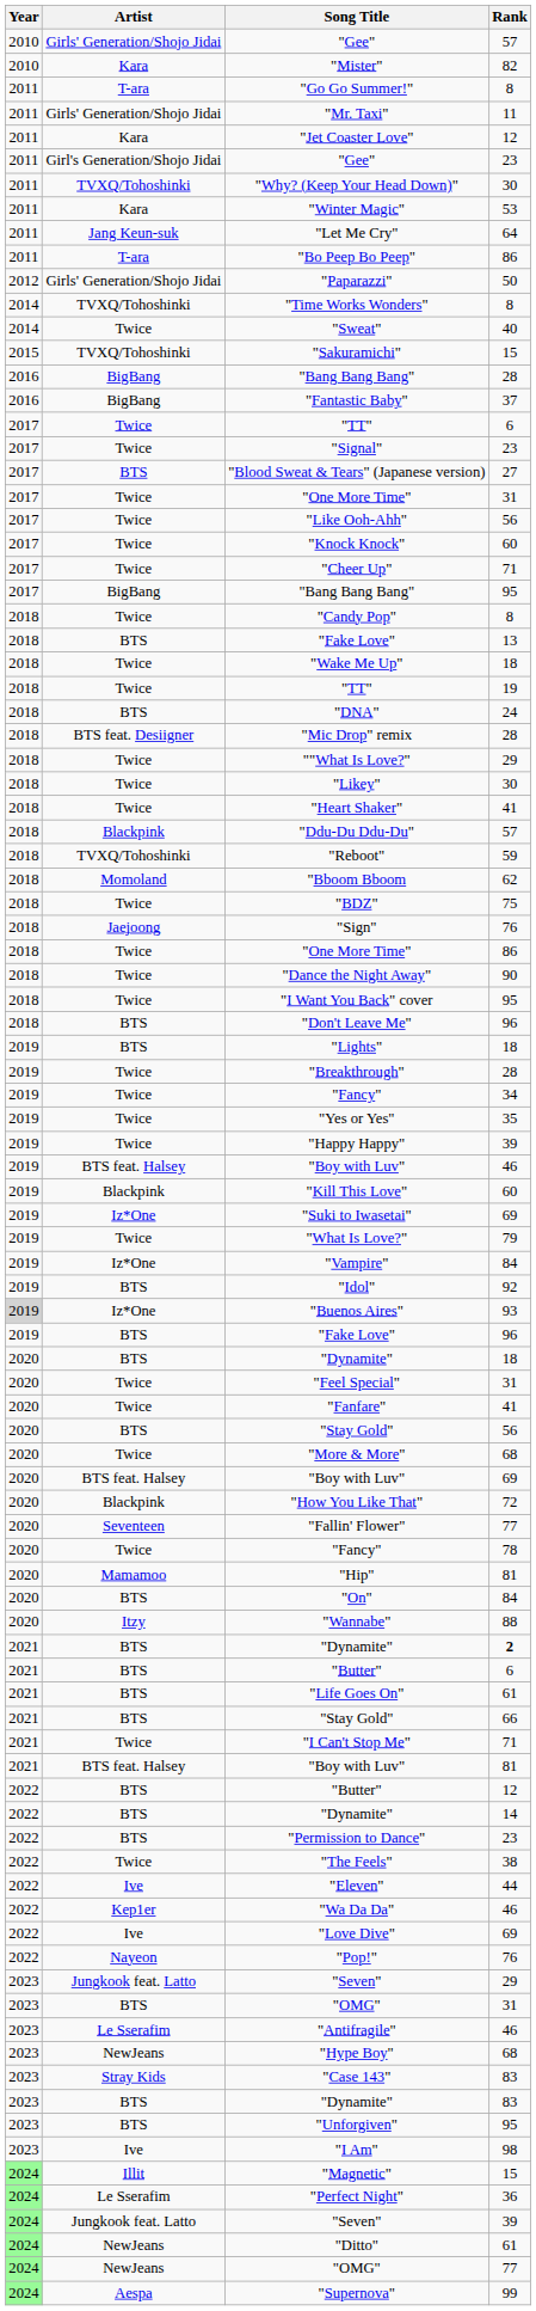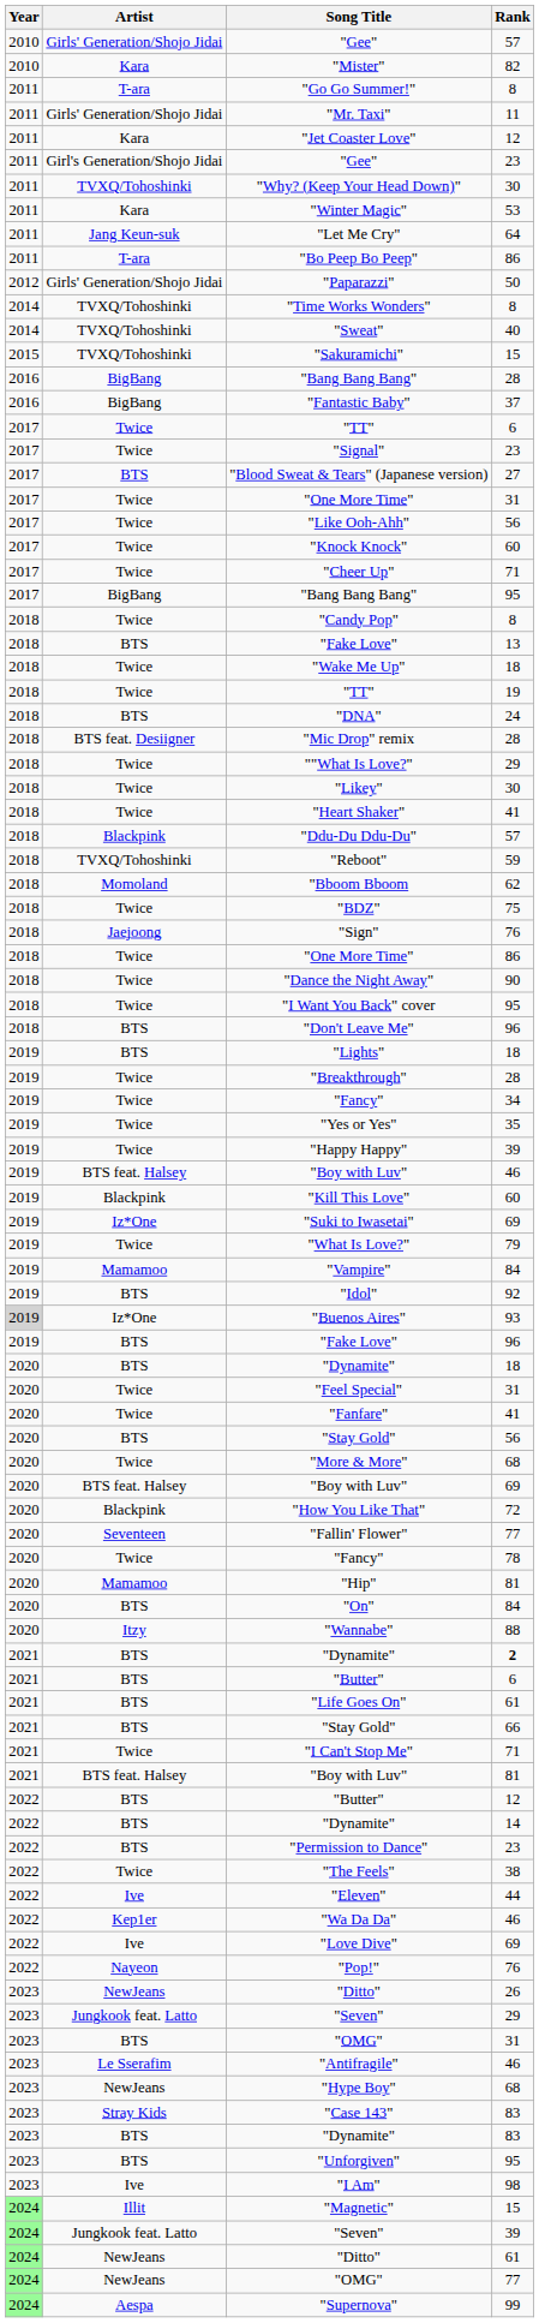"Sweat" | Artist: Twice -> TVXQ/Tohoshinki
"Vampire" | Artist: Iz*One -> Mamamoo
+ row: 2023 | NewJeans | "Ditto" | 26
- row: 2024 | Le Sserafim | "Perfect Night" | 36
